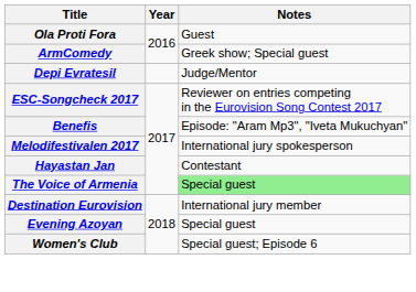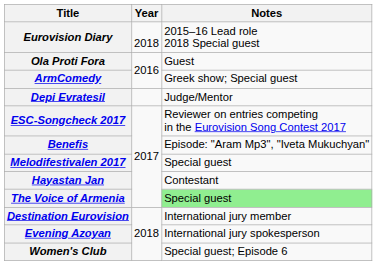+ row: Eurovision Diary | 2018 | 2015–16 Lead role 2018 Special guest
Melodifestivalen 2017 | Notes: International jury spokesperson -> Special guest
Evening Azoyan | Notes: Special guest -> International jury spokesperson
